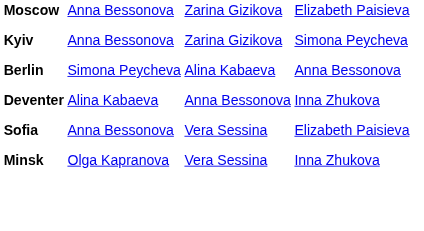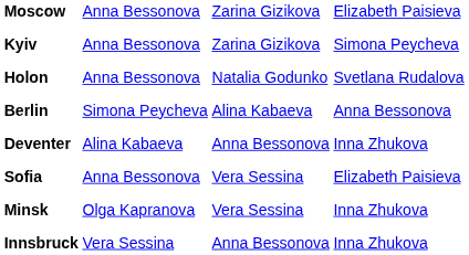+ row: Holon | Anna Bessonova | Natalia Godunko | Svetlana Rudalova
+ row: Innsbruck | Vera Sessina | Anna Bessonova | Inna Zhukova
